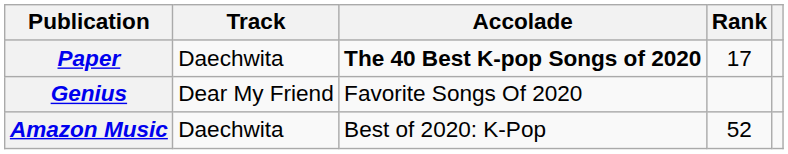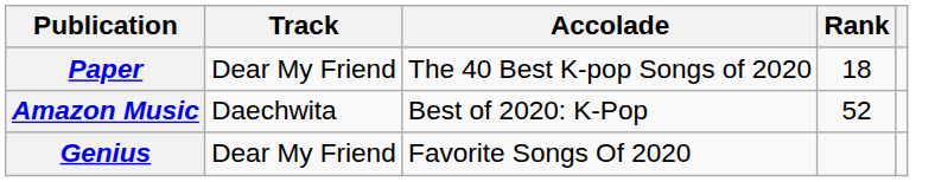Paper | Track: Daechwita -> Dear My Friend
Paper | Accolade: bold -> normal
Paper | Rank: 17 -> 18
rows swapped: Amazon Music <-> Genius
